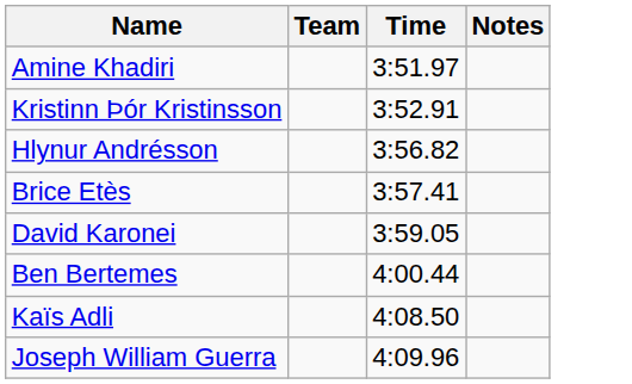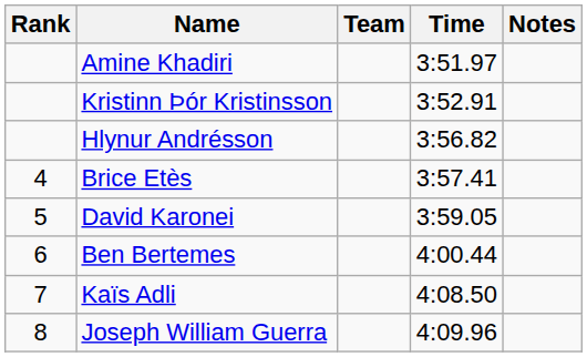+ column: Rank | 4 | 5 | 6 | 7 | 8
